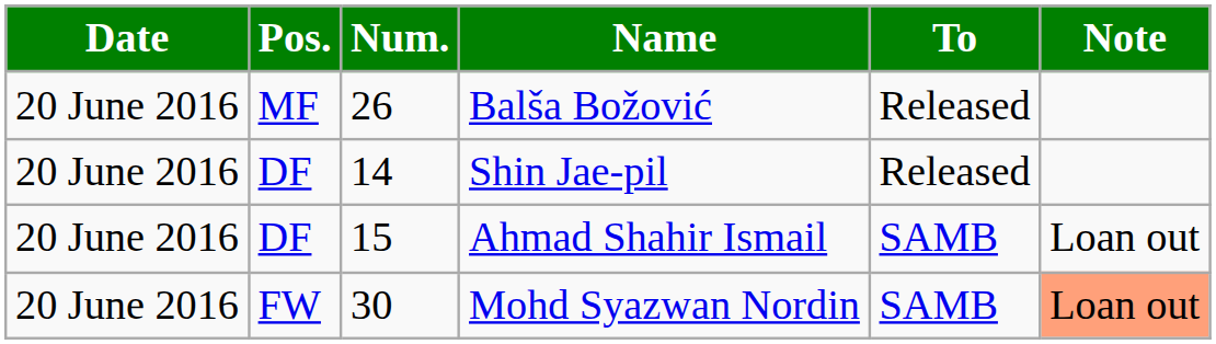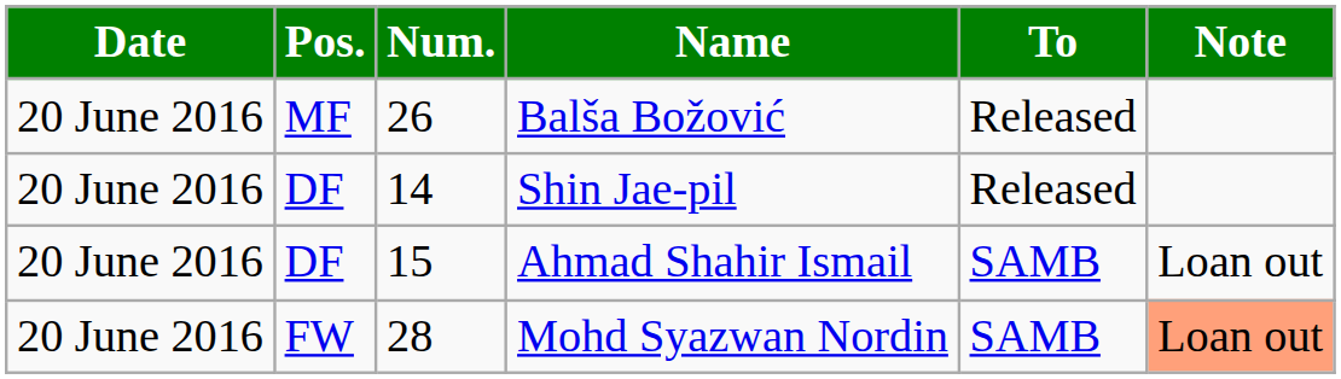Mohd Syazwan Nordin | Num.: 30 -> 28
